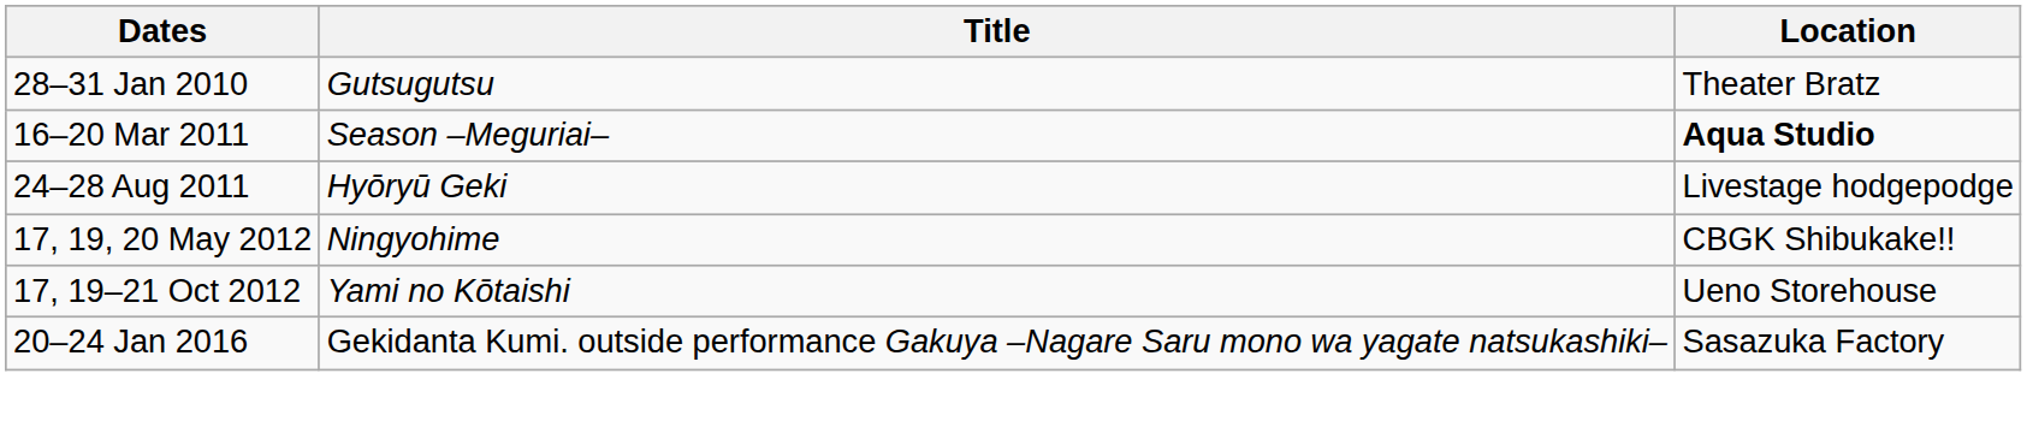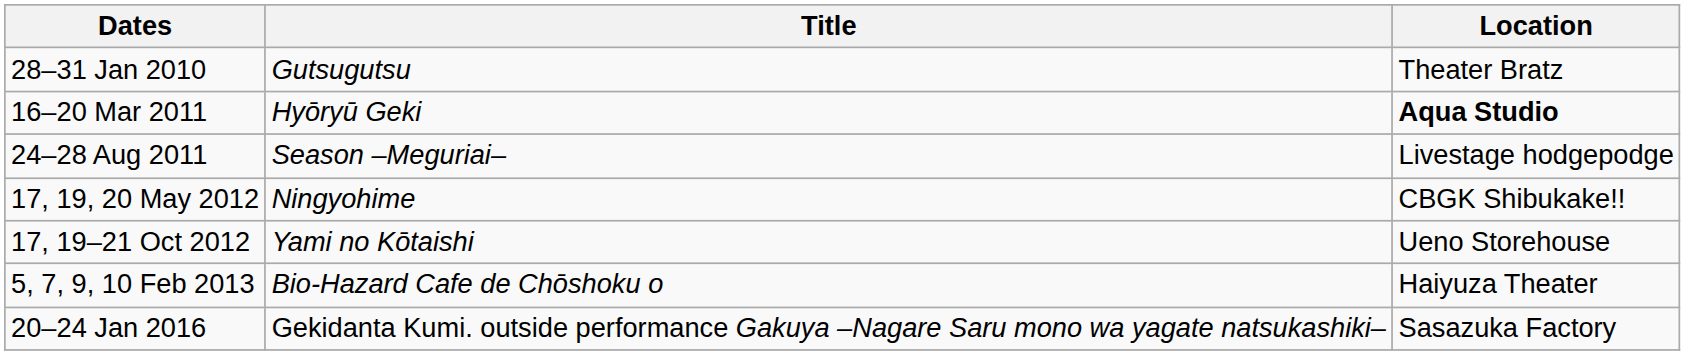16–20 Mar 2011 | Title: Season –Meguriai– -> Hyōryū Geki
24–28 Aug 2011 | Title: Hyōryū Geki -> Season –Meguriai–
+ row: 5, 7, 9, 10 Feb 2013 | Bio-Hazard Cafe de Chōshoku o | Haiyuza Theater
